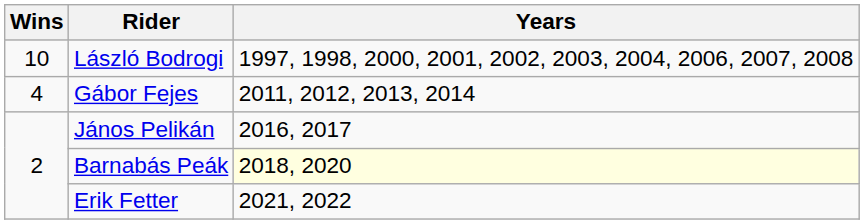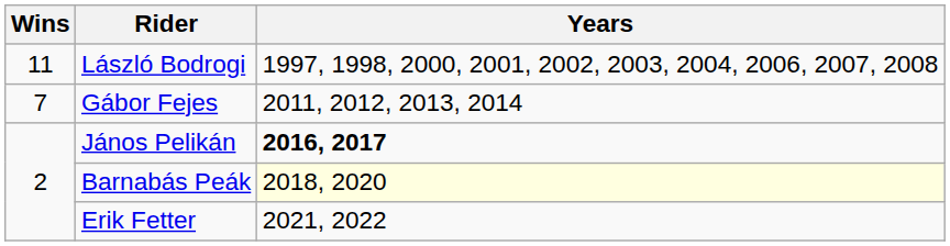László Bodrogi | Wins: 10 -> 11
Gábor Fejes | Wins: 4 -> 7
János Pelikán | Years: normal -> bold
